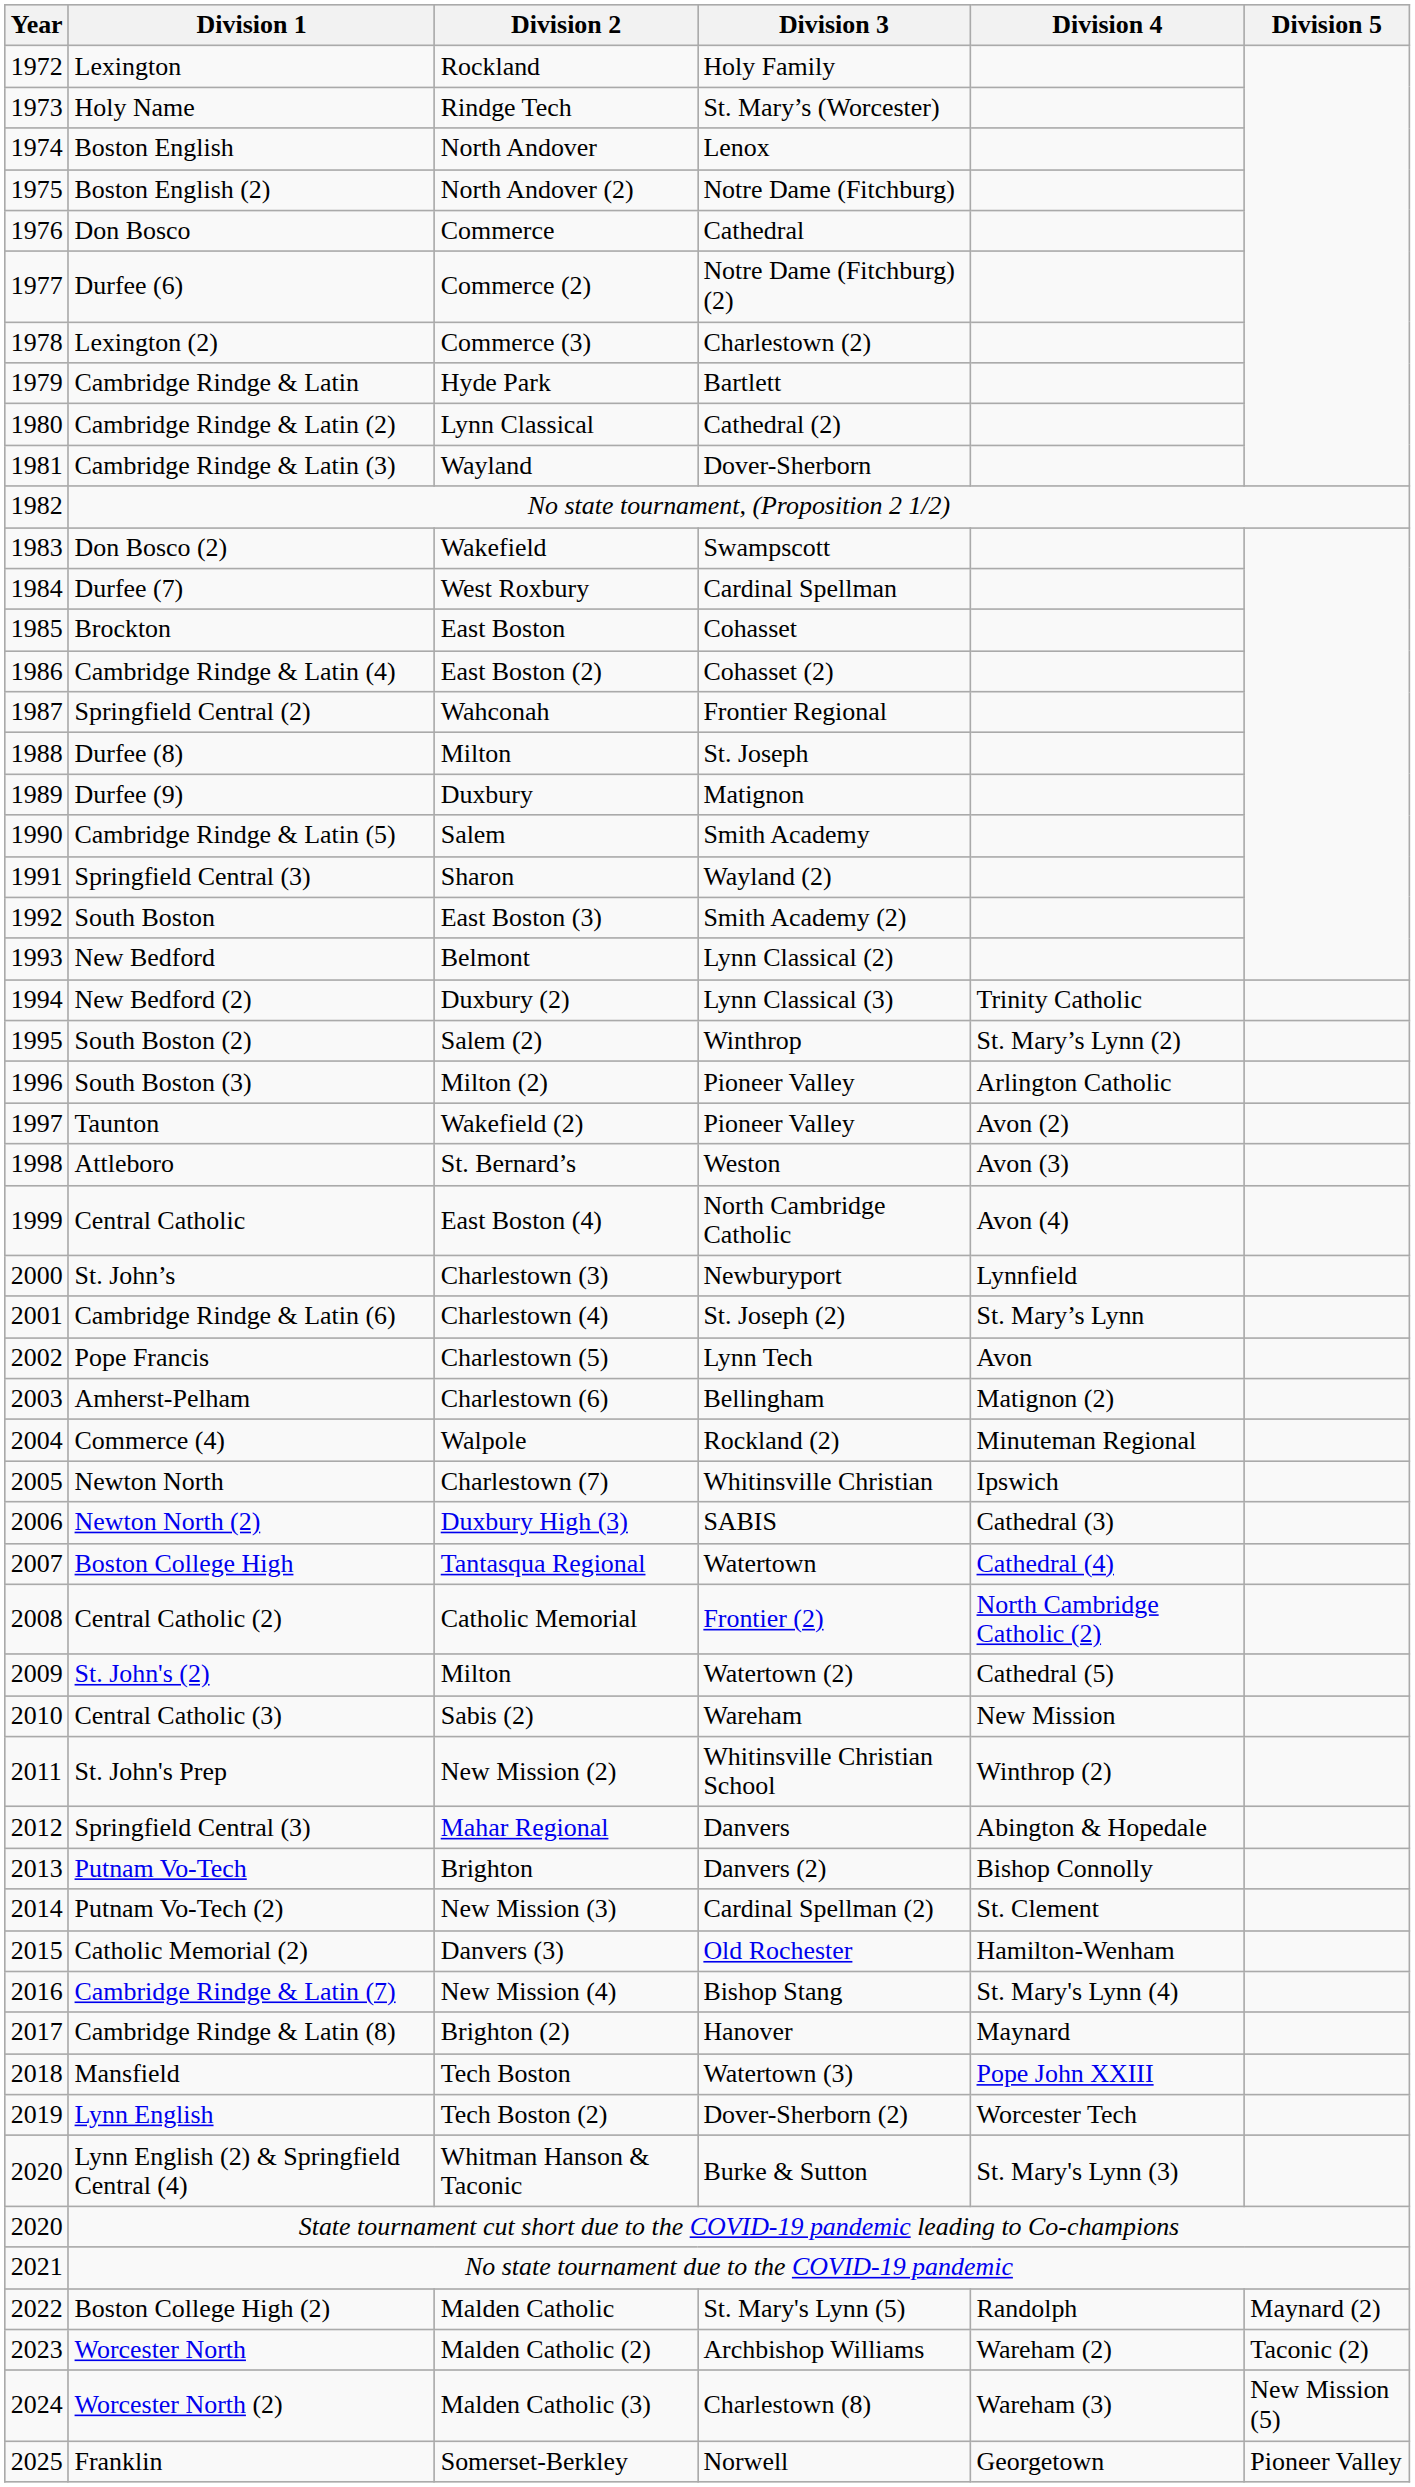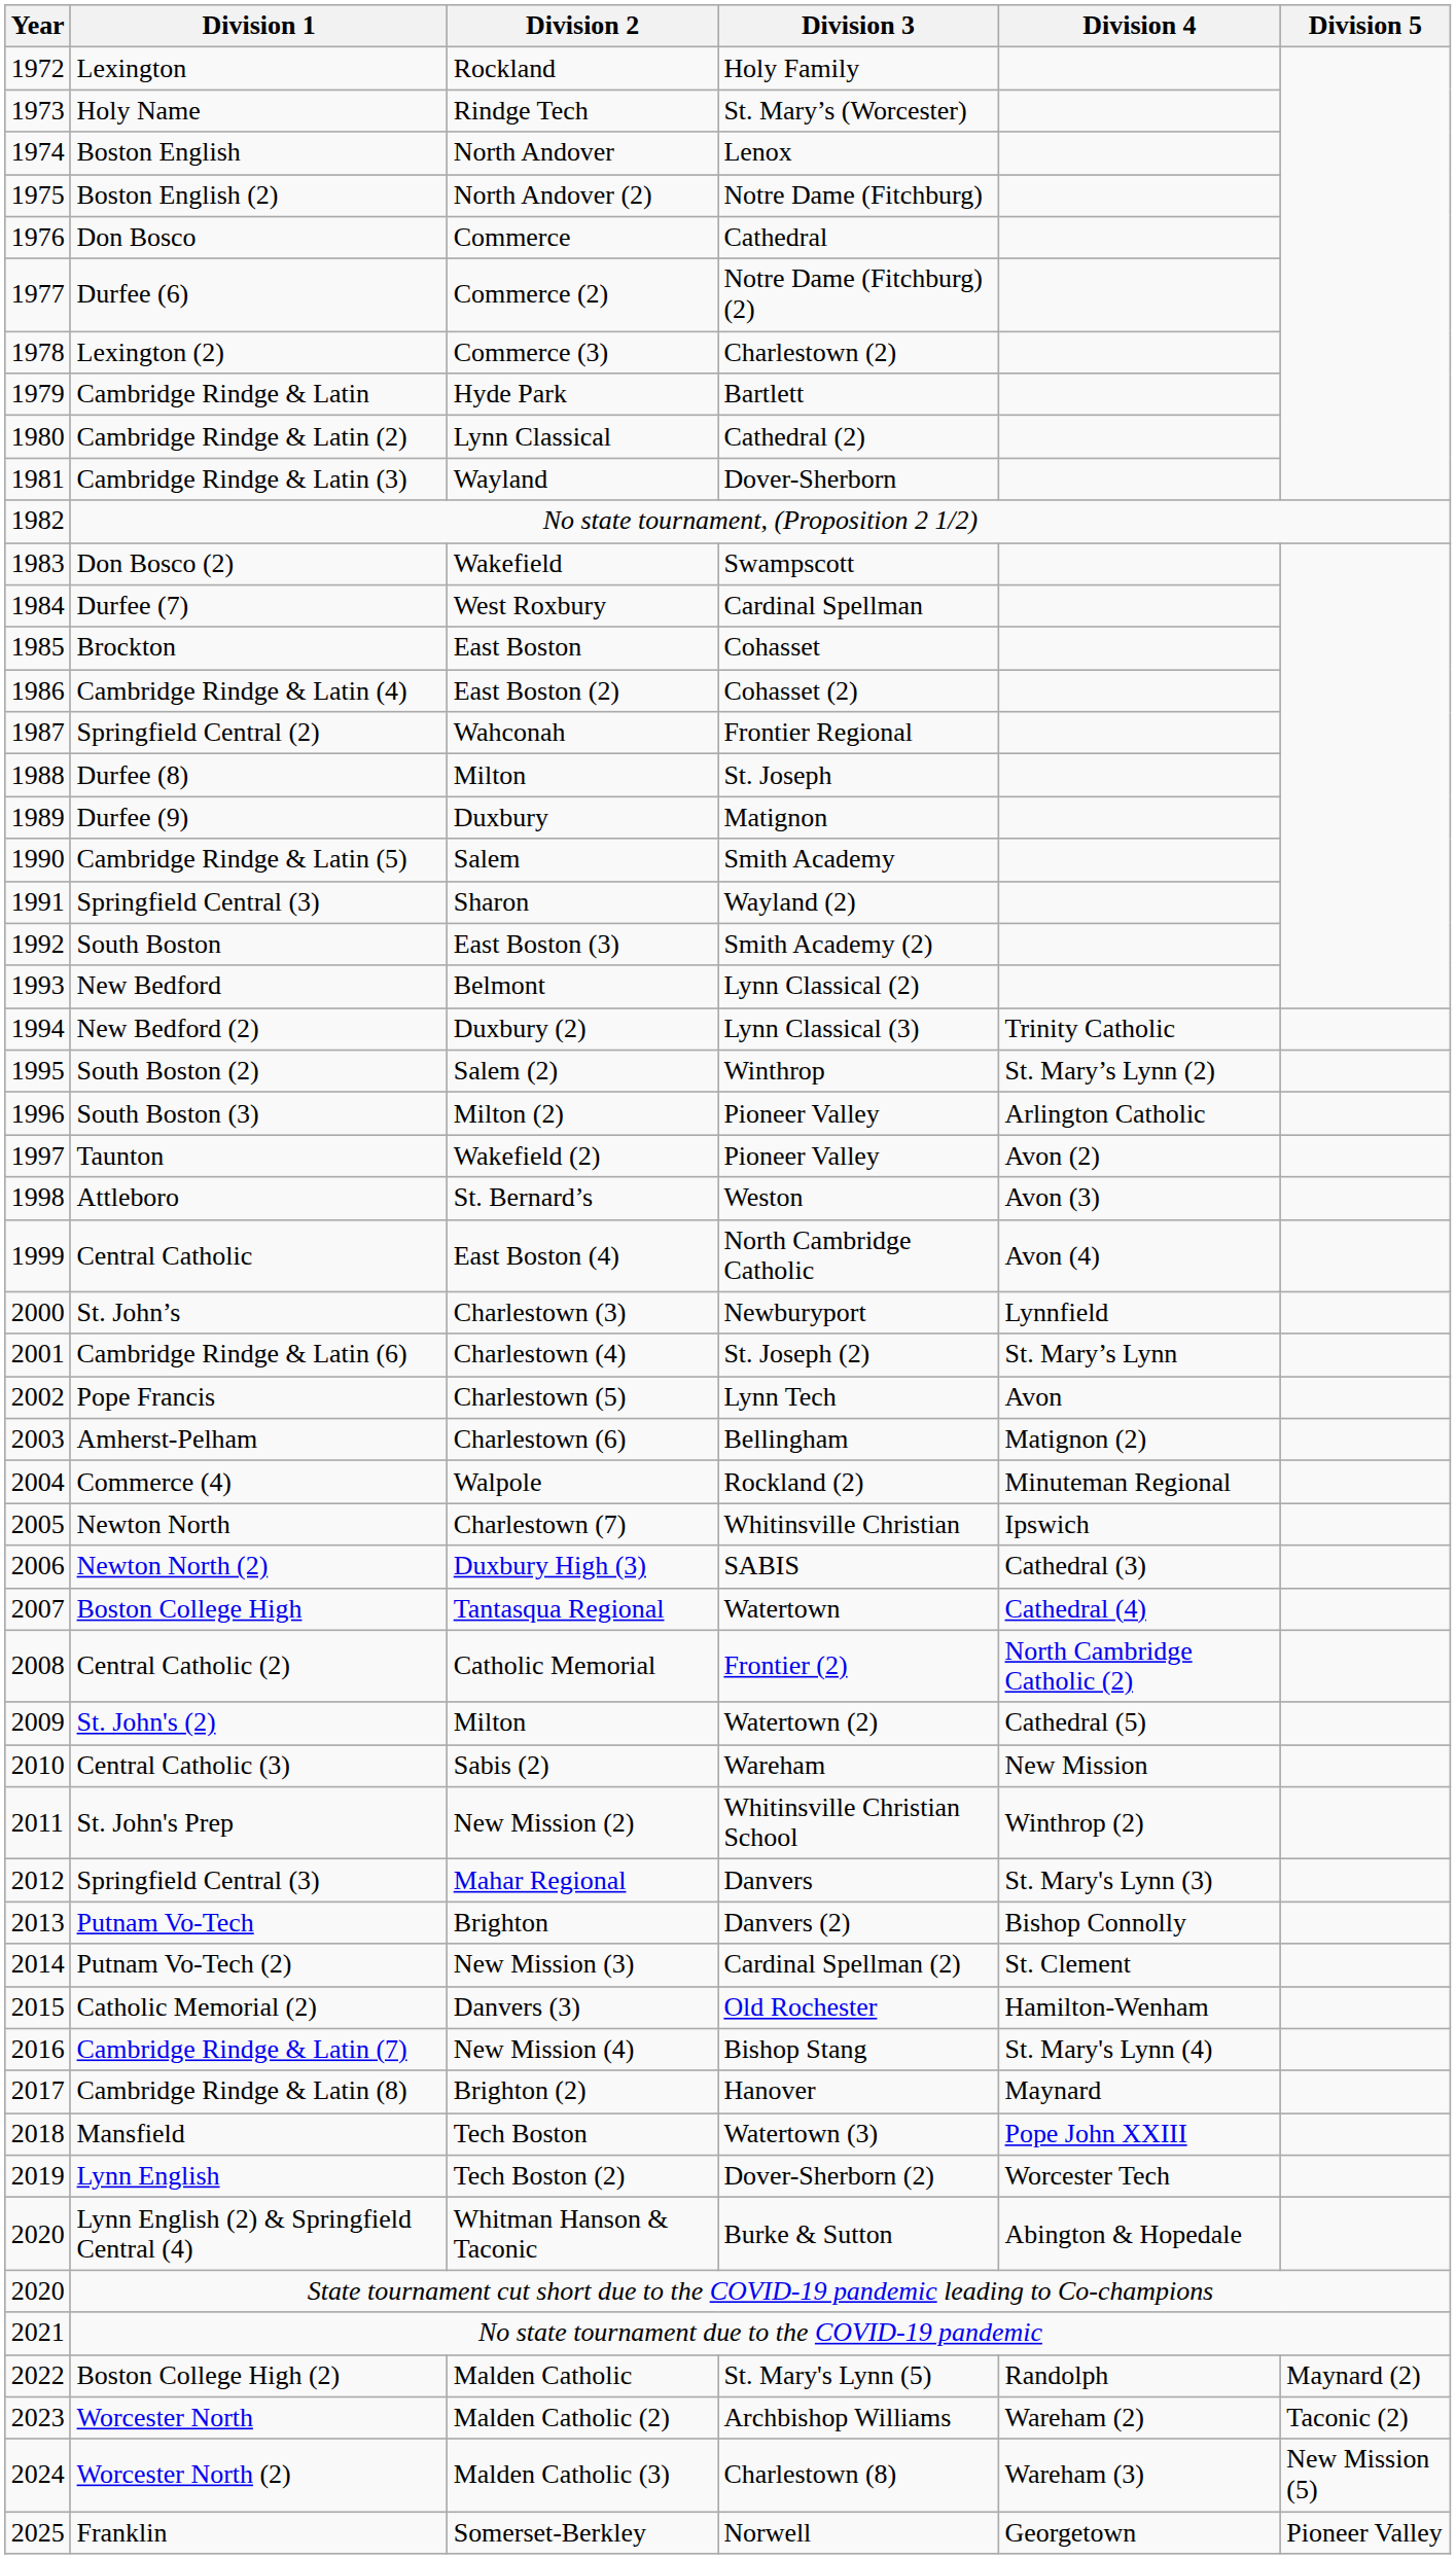Springfield Central (3) / Mahar Regional | Division 4: Abington & Hopedale -> St. Mary's Lynn (3)
Lynn English (2) & Springfield Central (4) | Division 4: St. Mary's Lynn (3) -> Abington & Hopedale
